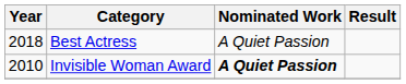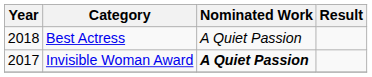Invisible Woman Award | Year: 2010 -> 2017
